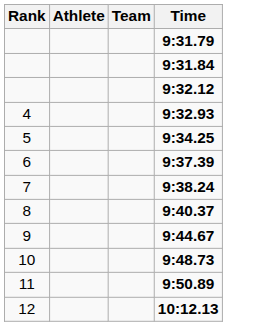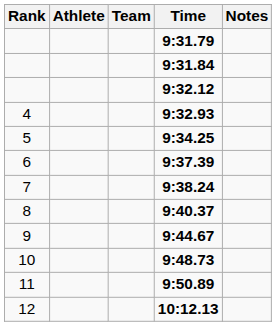+ column: Notes
